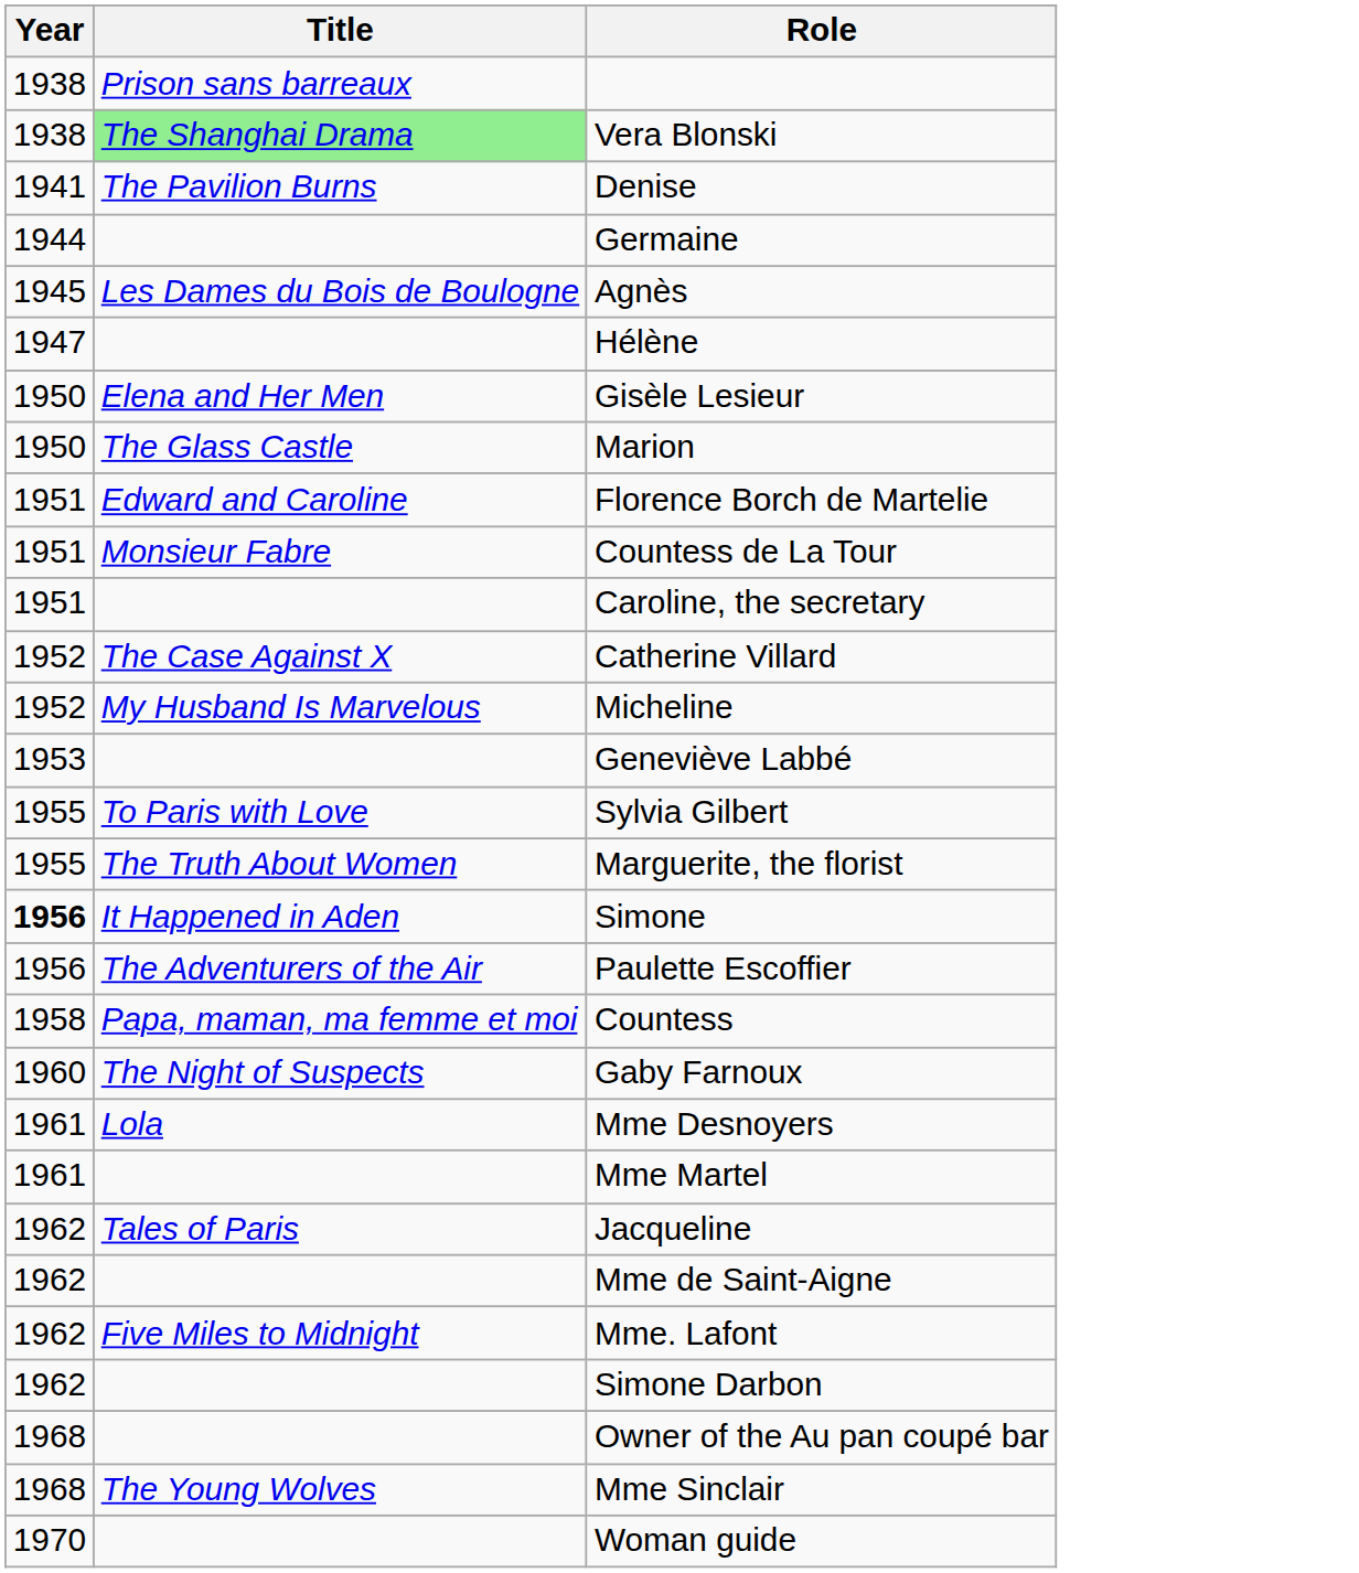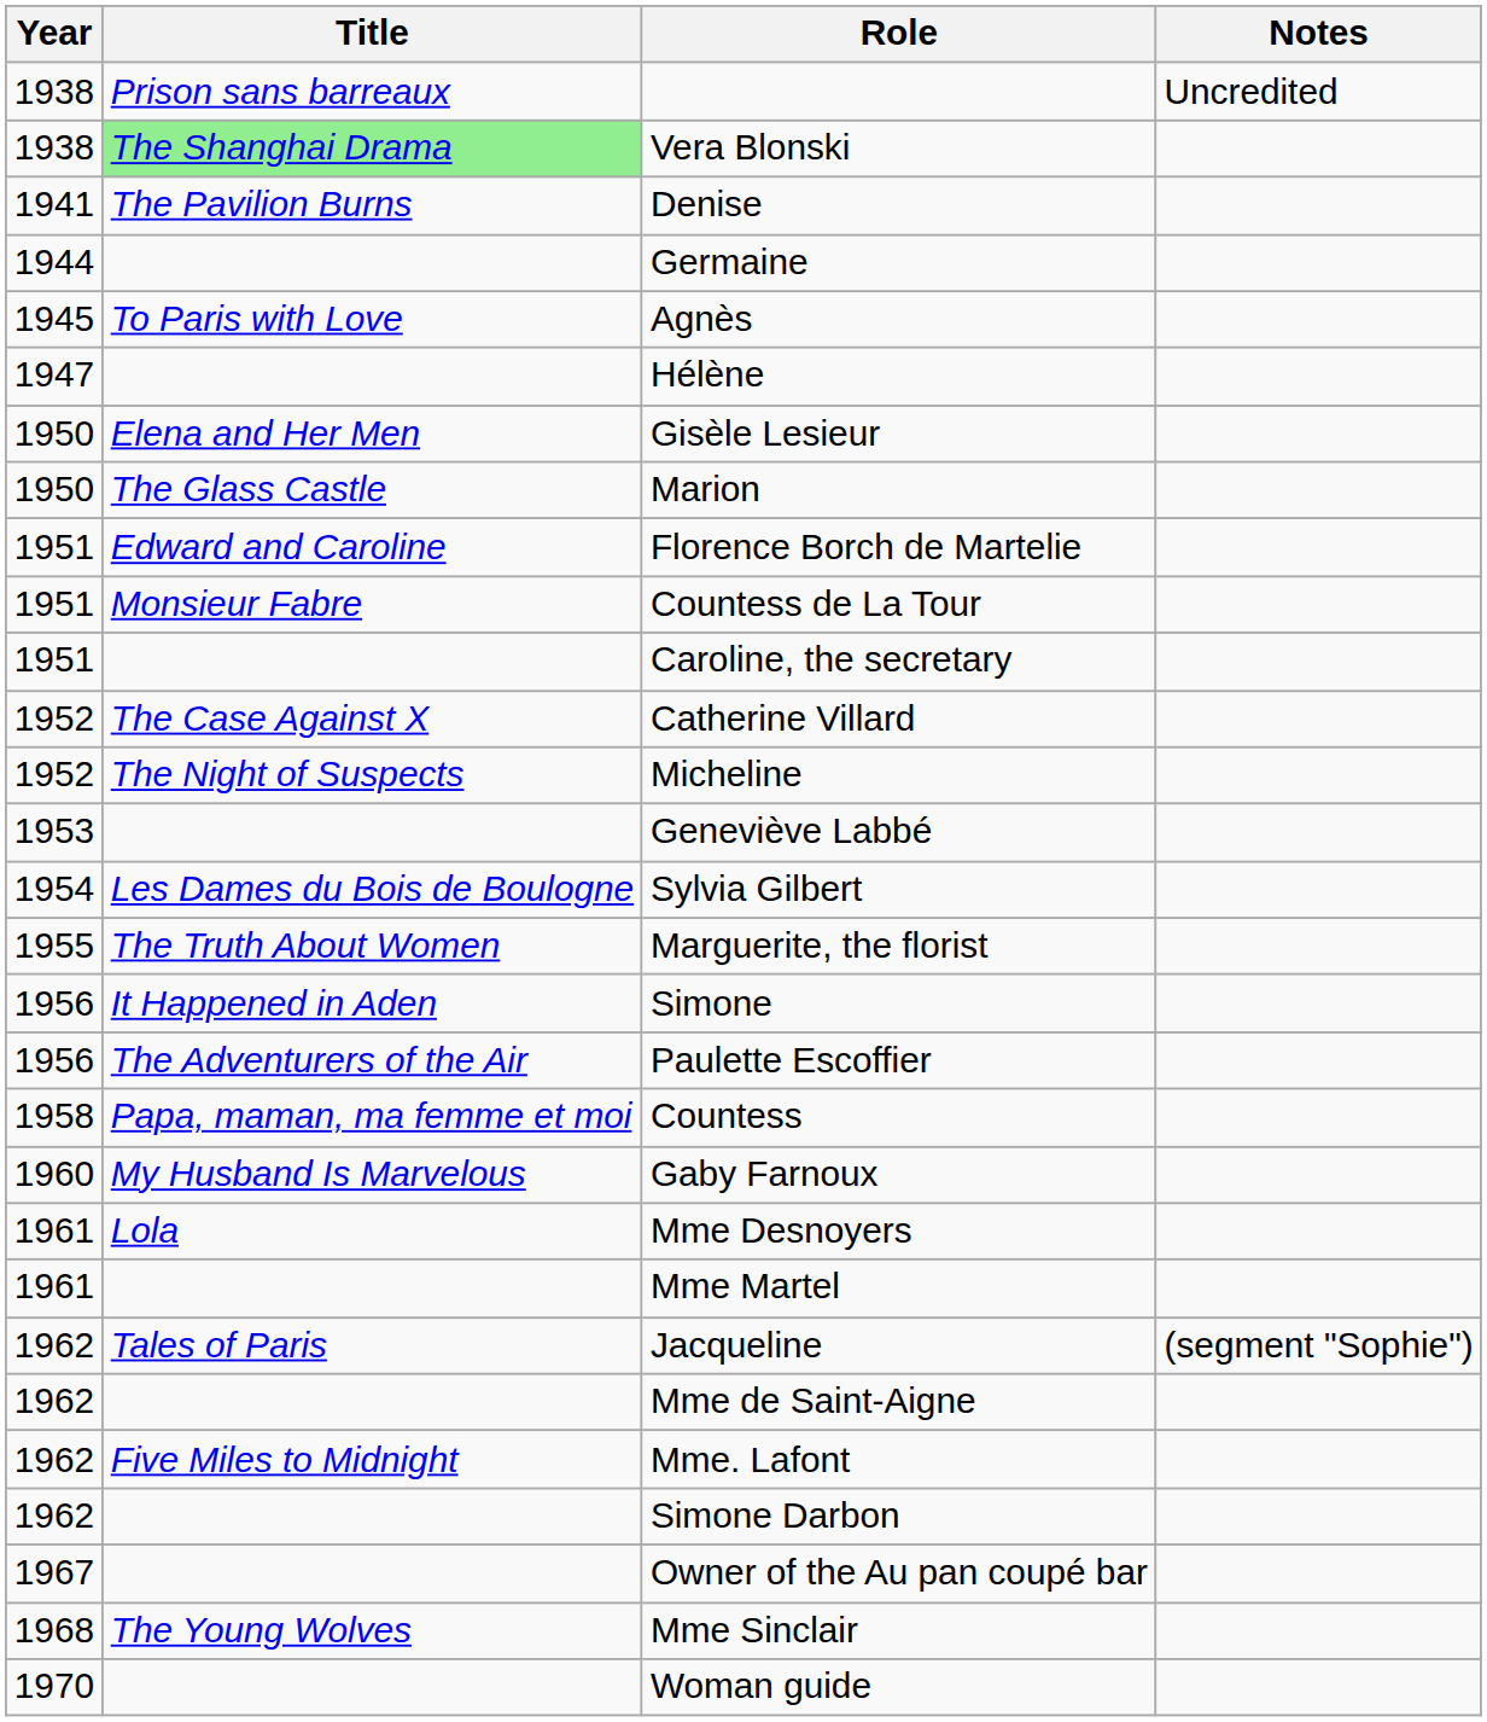+ column: Notes | Uncredited | (segment "Sophie")
Agnès | Title: Les Dames du Bois de Boulogne -> To Paris with Love
Micheline | Title: My Husband Is Marvelous -> The Night of Suspects
Sylvia Gilbert | Year: 1955 -> 1954
Sylvia Gilbert | Title: To Paris with Love -> Les Dames du Bois de Boulogne
Simone | Year: bold -> normal
Gaby Farnoux | Title: The Night of Suspects -> My Husband Is Marvelous
Owner of the Au pan coupé bar | Year: 1968 -> 1967
